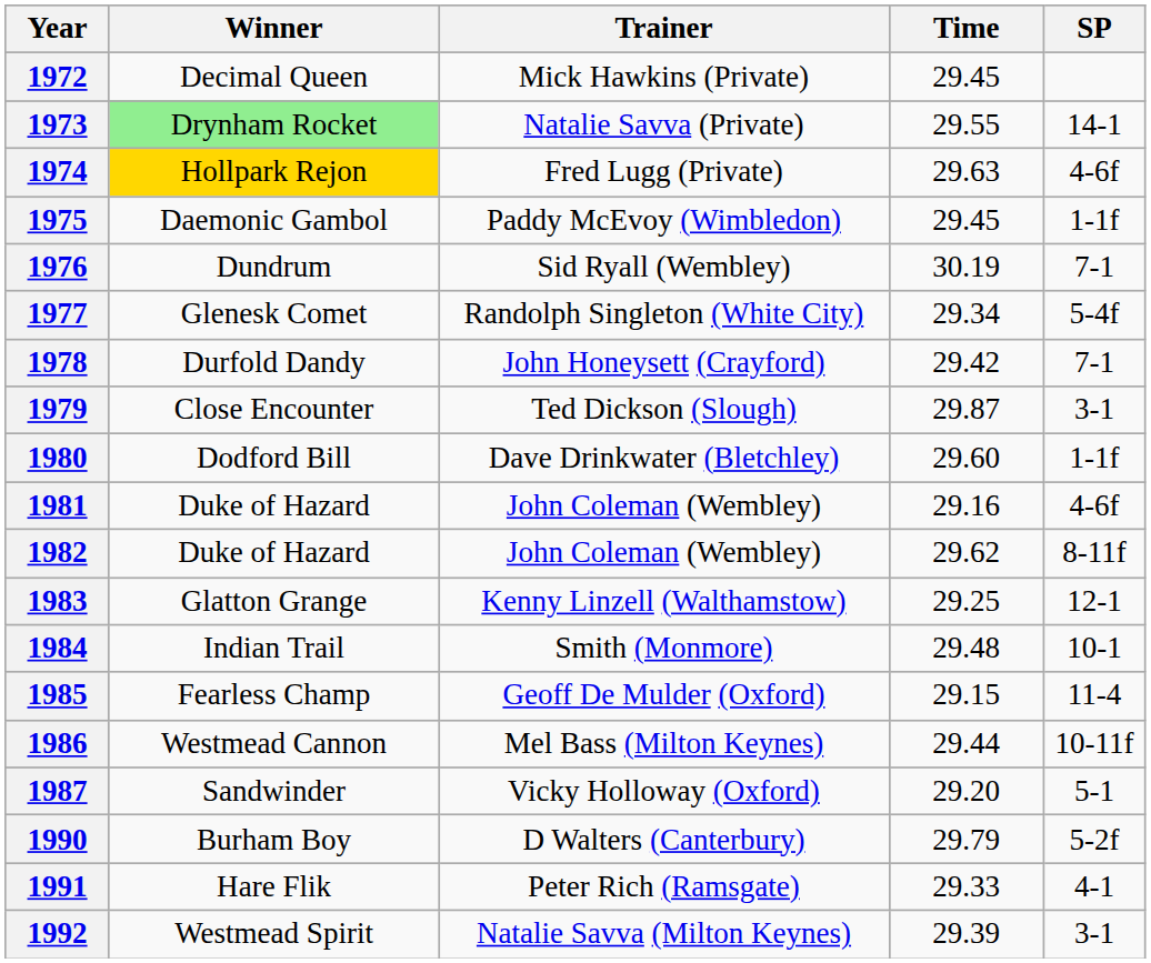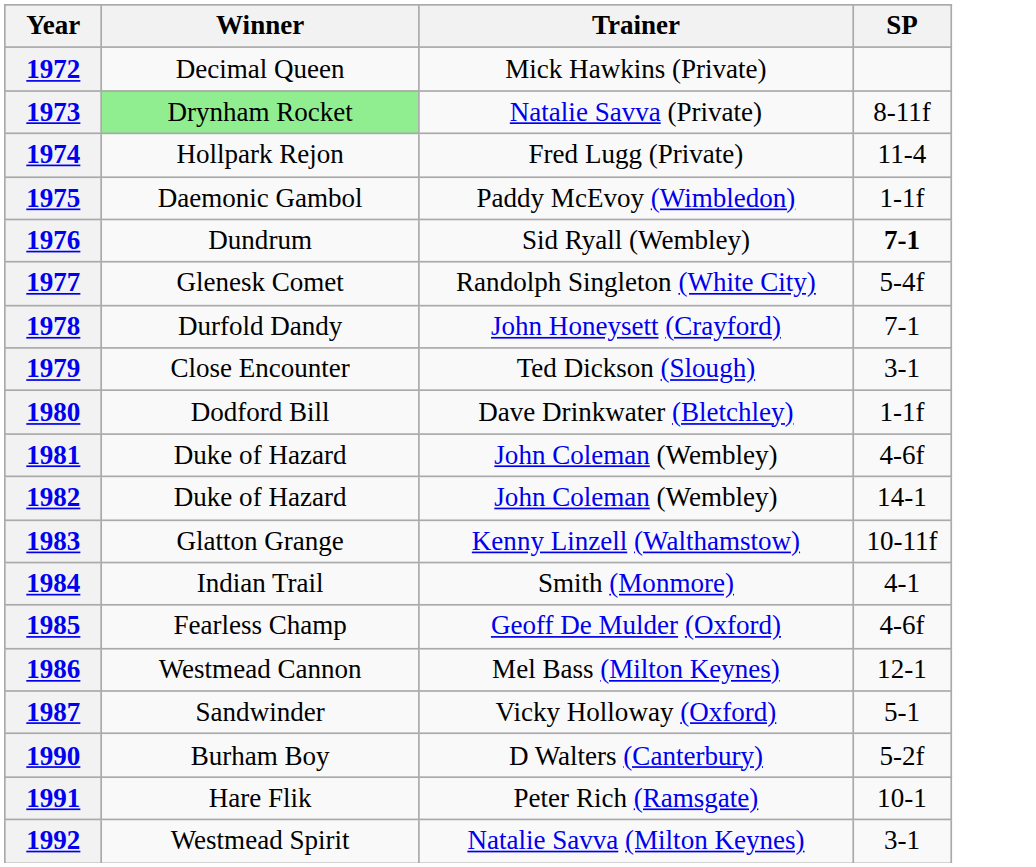- column: Time | 29.45 | 29.55 | 29.63 | 29.45 | 30.19 | 29.34 | 29.42 | 29.87 | 29.60 | 29.16 | 29.62 | 29.25 | 29.48 | 29.15 | 29.44 | 29.20 | 29.79 | 29.33 | 29.39
1973 | SP: 14-1 -> 8-11f
1974 | Winner: gold background -> no background
1974 | SP: 4-6f -> 11-4
1976 | SP: normal -> bold
1982 | SP: 8-11f -> 14-1
1983 | SP: 12-1 -> 10-11f
1984 | SP: 10-1 -> 4-1
1985 | SP: 11-4 -> 4-6f
1986 | SP: 10-11f -> 12-1
1991 | SP: 4-1 -> 10-1
